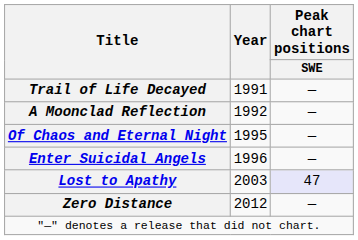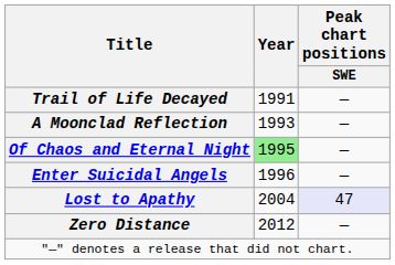A Moonclad Reflection | Year: 1992 -> 1993
Of Chaos and Eternal Night | Year: no background -> lightgreen background
Lost to Apathy | Year: 2003 -> 2004
